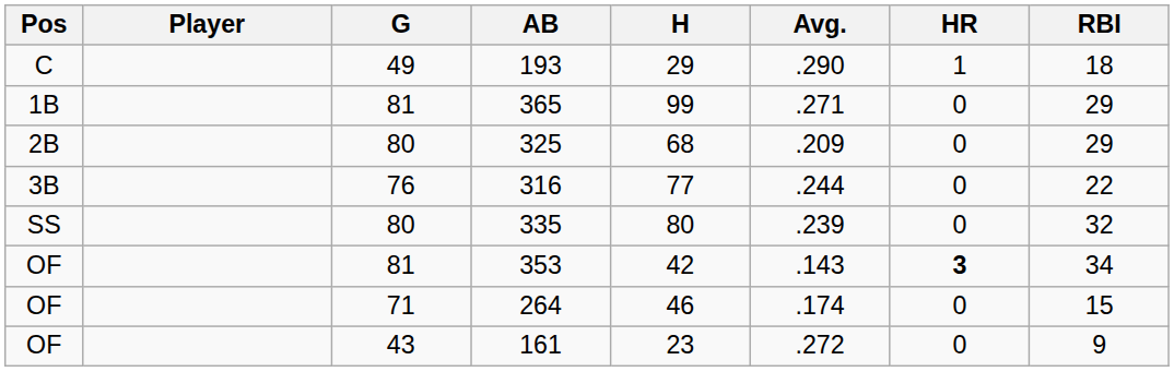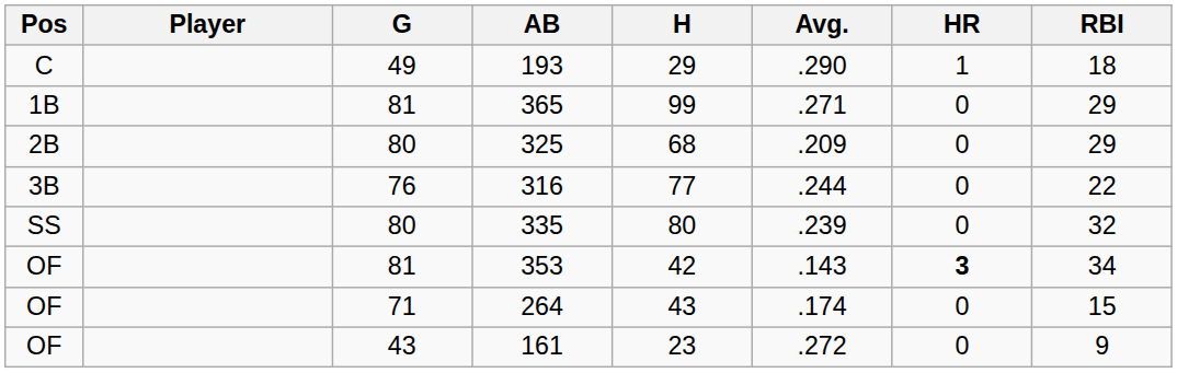264 | H: 46 -> 43
